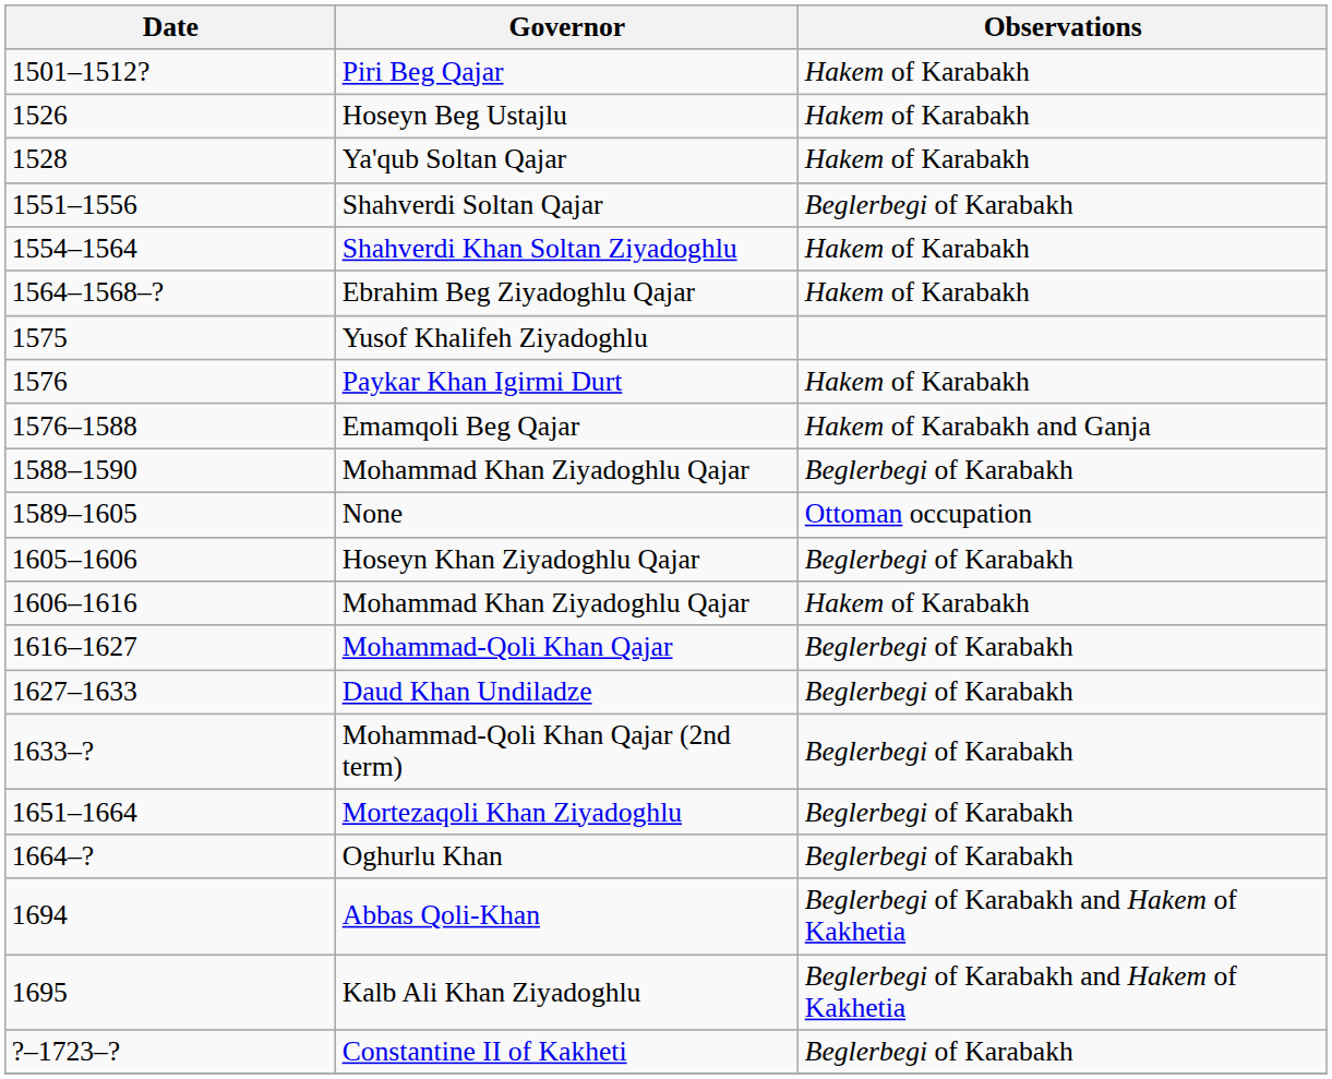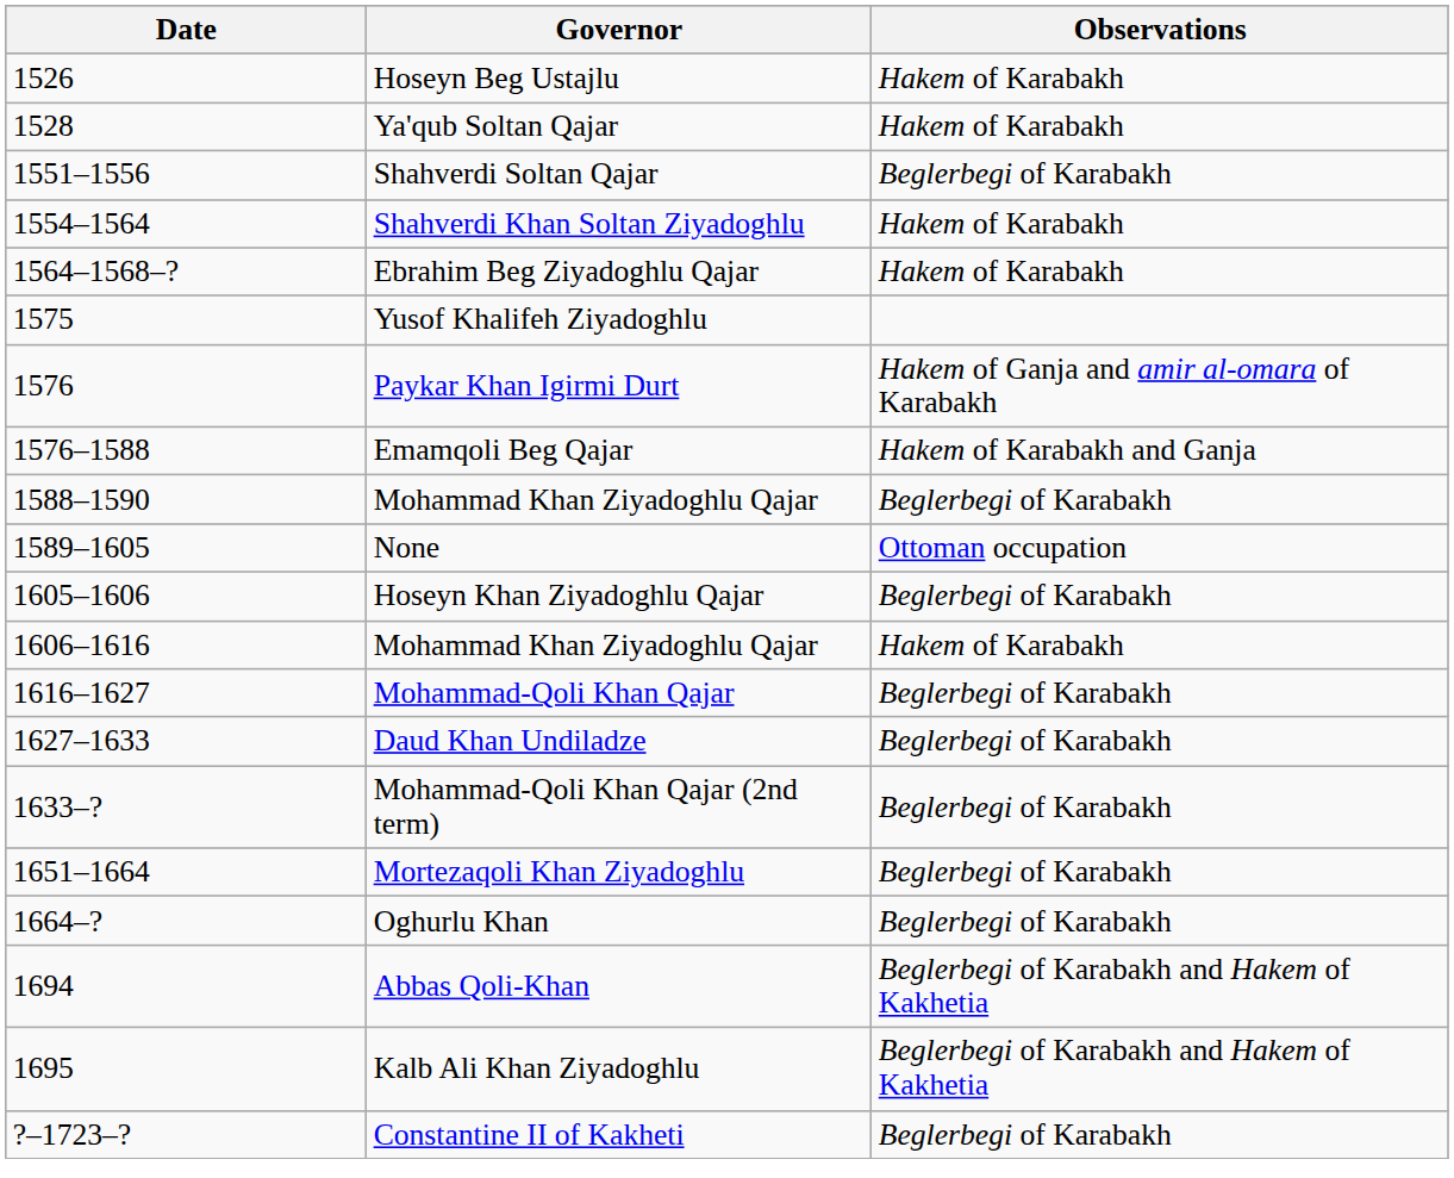- row: 1501–1512? | Piri Beg Qajar | Hakem of Karabakh
Paykar Khan Igirmi Durt | Observations: Hakem of Karabakh -> Hakem of Ganja and amir al-omara of Karabakh
